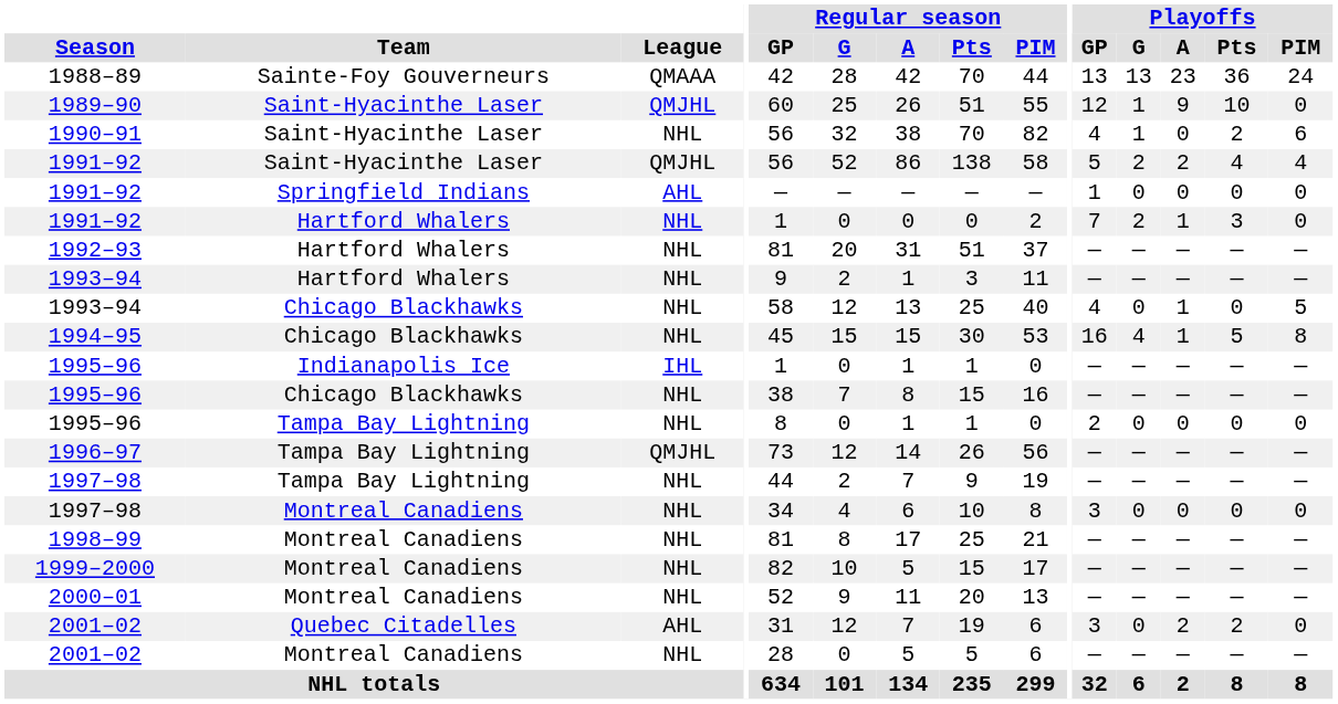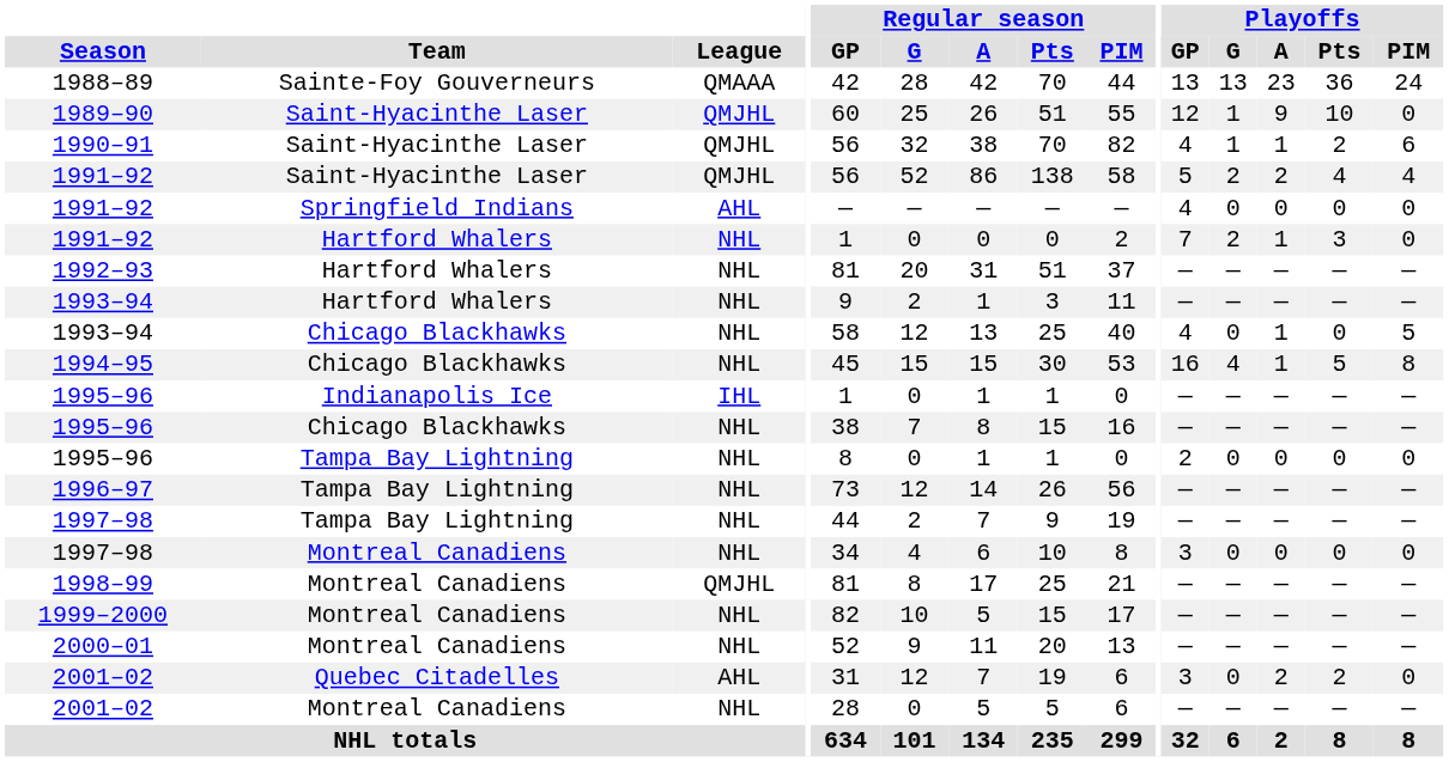1990–91 | League: NHL -> QMJHL
1990–91 | Playoffs / A: 0 -> 1
1991–92 / Springfield Indians | Playoffs / GP: 1 -> 4
1996–97 | League: QMJHL -> NHL
1998–99 | League: NHL -> QMJHL
